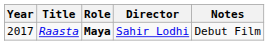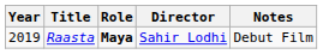Raasta | Year: 2017 -> 2019
